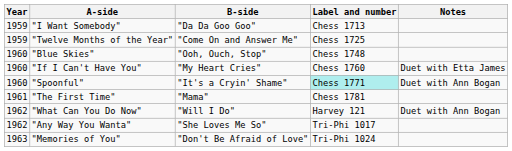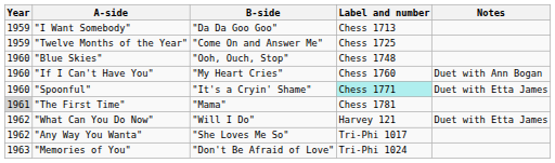"If I Can't Have You" | Notes: Duet with Etta James -> Duet with Ann Bogan
"Spoonful" | Notes: Duet with Ann Bogan -> Duet with Etta James
"The First Time" | Year: no background -> lightgrey background
"What Can You Do Now" | Notes: Duet with Ann Bogan -> Duet with Etta James
